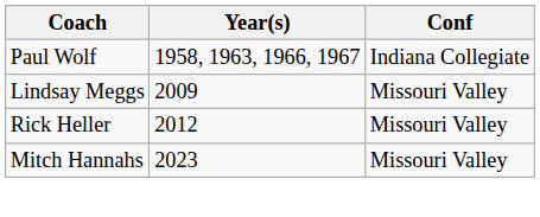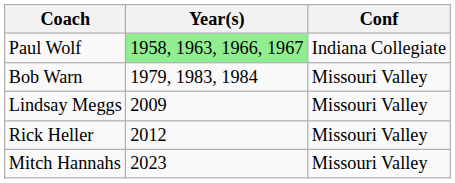Paul Wolf | Year(s): no background -> lightgreen background
+ row: Bob Warn | 1979, 1983, 1984 | Missouri Valley
